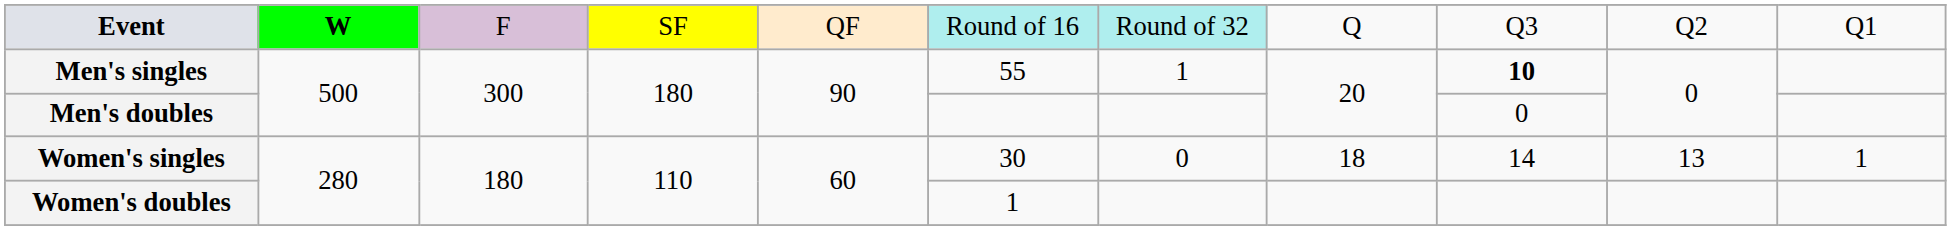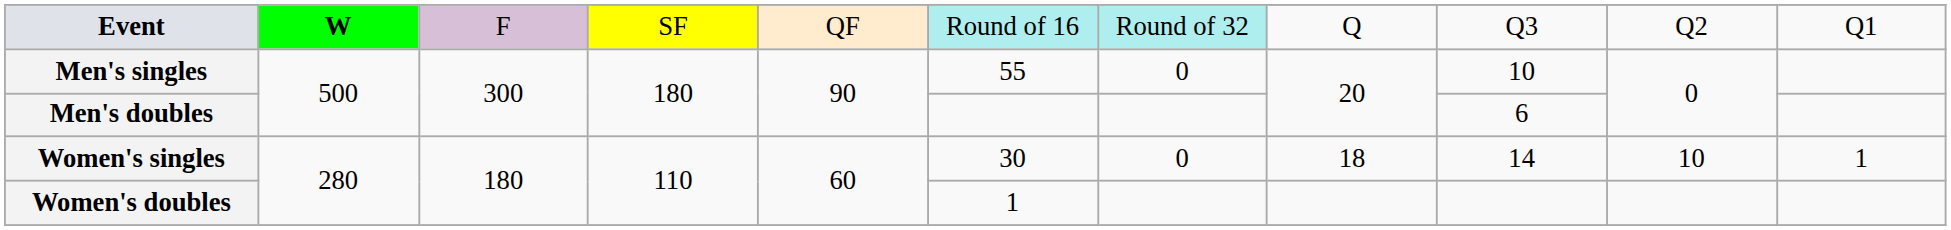Men's singles | column 7: 1 -> 0
Men's singles | column 9: bold -> normal
Men's doubles | column 9: 0 -> 6
Women's singles | column 10: 13 -> 10
